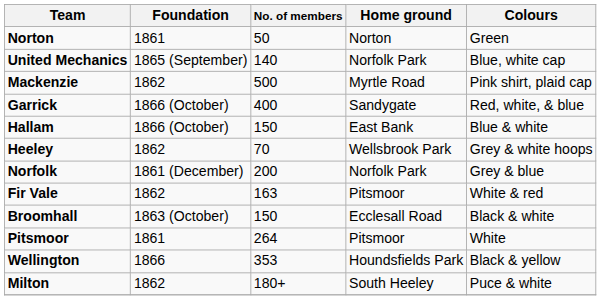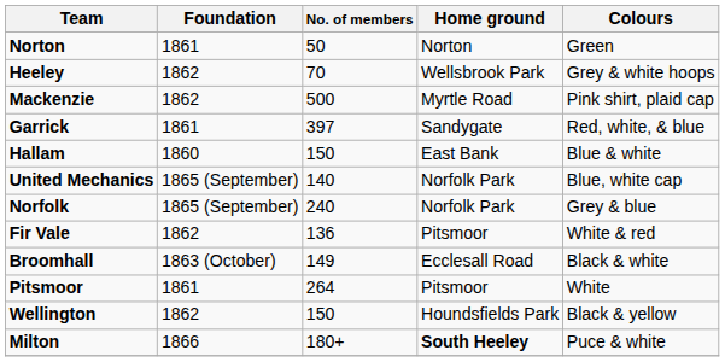rows swapped: United Mechanics <-> Heeley
Garrick | Foundation: 1866 (October) -> 1861
Garrick | No. of members: 400 -> 397
Hallam | Foundation: 1866 (October) -> 1860
Norfolk | Foundation: 1861 (December) -> 1865 (September)
Norfolk | No. of members: 200 -> 240
Fir Vale | No. of members: 163 -> 136
Broomhall | No. of members: 150 -> 149
Wellington | Foundation: 1866 -> 1862
Wellington | No. of members: 353 -> 150
Milton | Foundation: 1862 -> 1866
Milton | Home ground: normal -> bold
